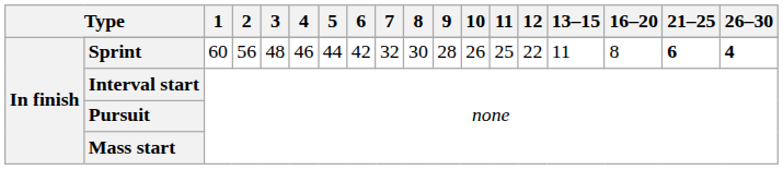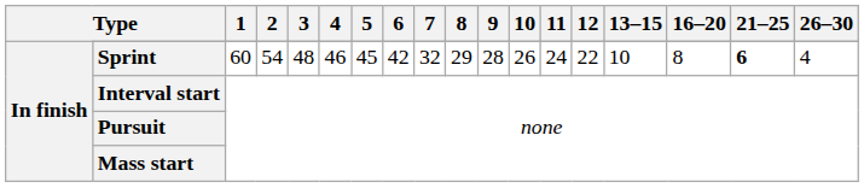Sprint | 2: 56 -> 54
Sprint | 5: 44 -> 45
Sprint | 8: 30 -> 29
Sprint | 11: 25 -> 24
Sprint | 13–15: 11 -> 10
Sprint | 26–30: bold -> normal
